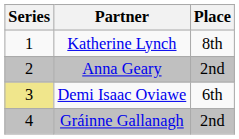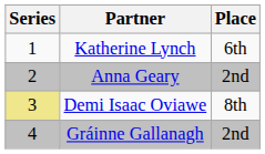Katherine Lynch | Place: 8th -> 6th
Demi Isaac Oviawe | Place: 6th -> 8th
